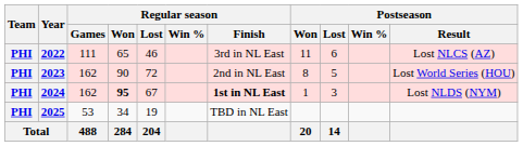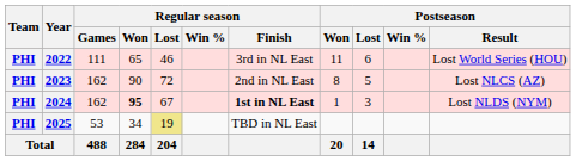2022 | Postseason / Result: Lost NLCS (AZ) -> Lost World Series (HOU)
2023 | Postseason / Result: Lost World Series (HOU) -> Lost NLCS (AZ)
2025 | Regular season / Lost: no background -> khaki background
